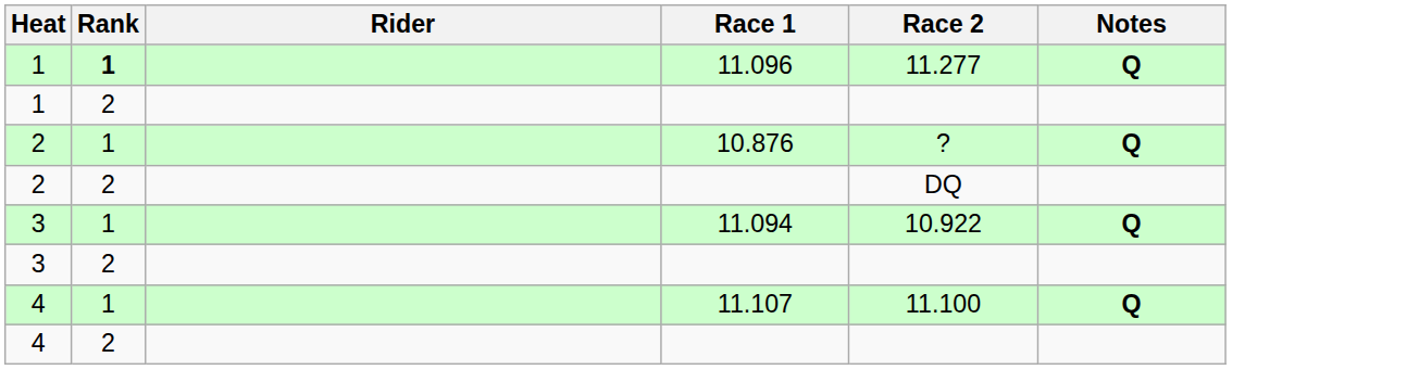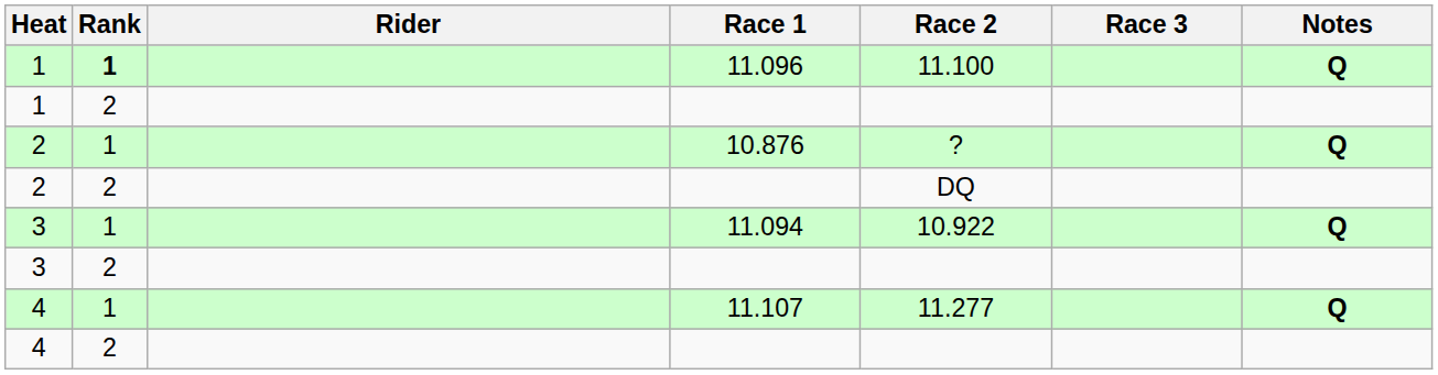+ column: Race 3
11.096 | Race 2: 11.277 -> 11.100
11.107 | Race 2: 11.100 -> 11.277
